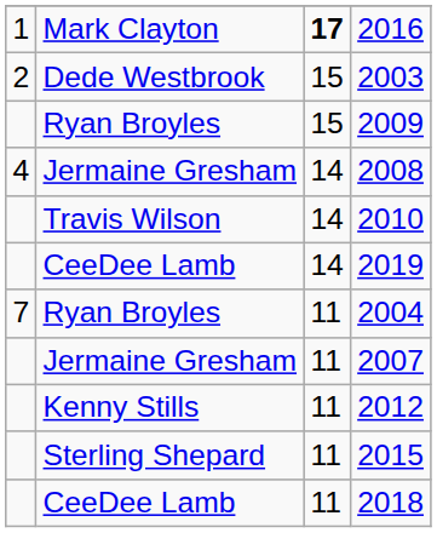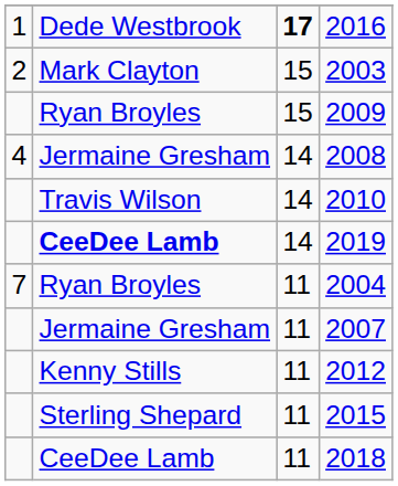2016 | column 2: Mark Clayton -> Dede Westbrook
2003 | column 2: Dede Westbrook -> Mark Clayton
2019 | column 2: normal -> bold
